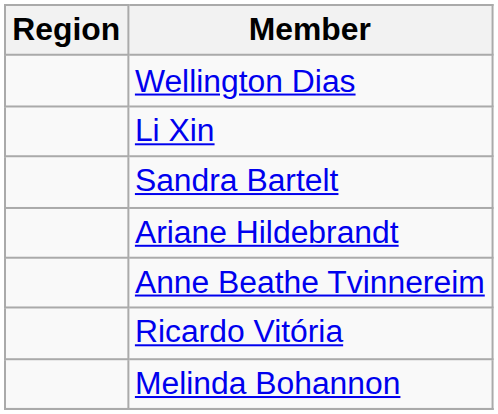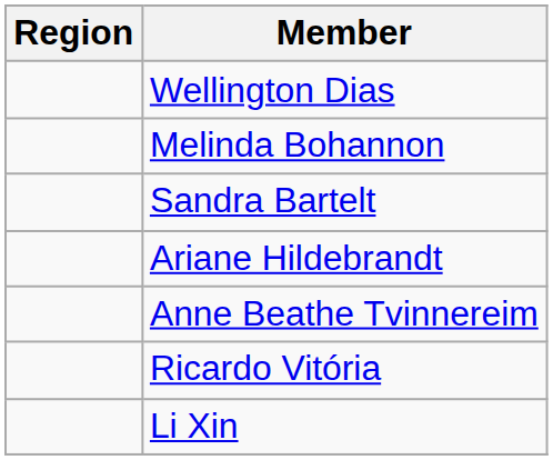rows swapped: Li Xin <-> Melinda Bohannon
